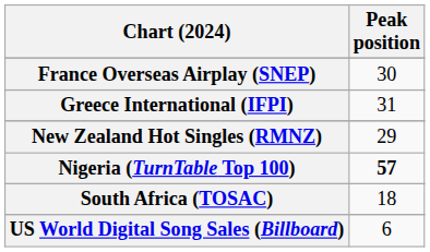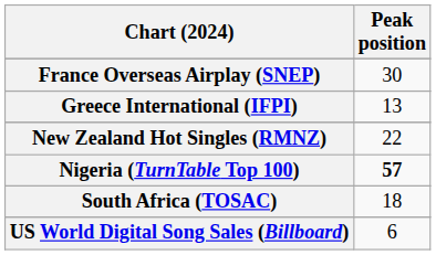Greece International (IFPI) | Peak position: 31 -> 13
New Zealand Hot Singles (RMNZ) | Peak position: 29 -> 22
